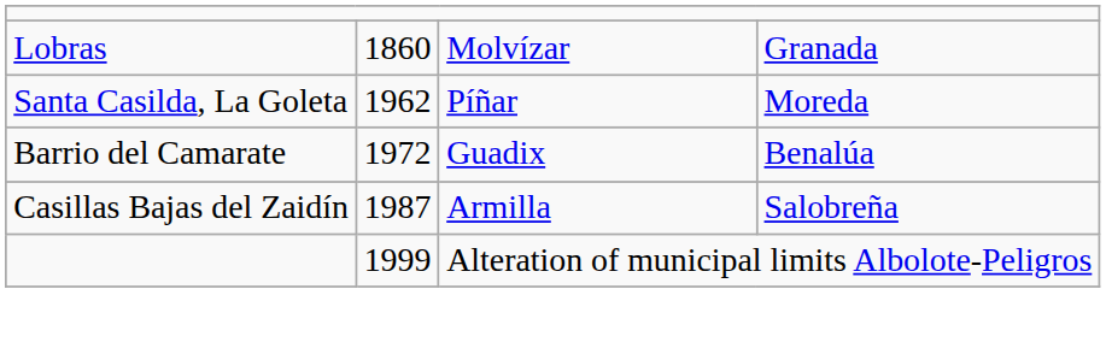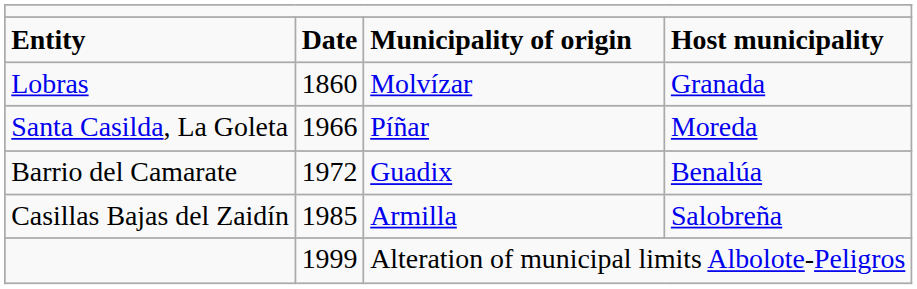+ row: Entity | Date | Municipality of origin | Host municipality
Santa Casilda, La Goleta | column 2: 1962 -> 1966
Casillas Bajas del Zaidín | column 2: 1987 -> 1985
